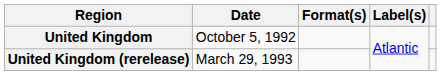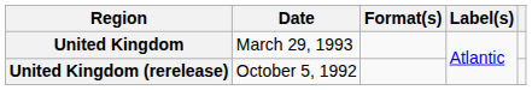United Kingdom | Date: October 5, 1992 -> March 29, 1993
United Kingdom (rerelease) | Date: March 29, 1993 -> October 5, 1992
